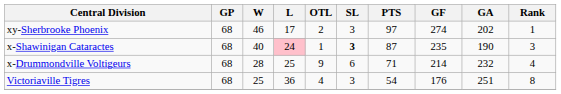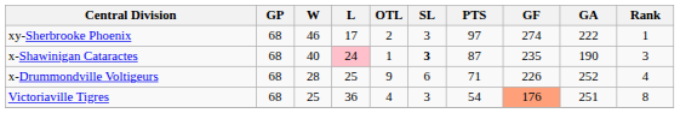xy-Sherbrooke Phoenix | GA: 202 -> 222
x-Drummondville Voltigeurs | GF: 214 -> 226
x-Drummondville Voltigeurs | GA: 232 -> 252
Victoriaville Tigres | GF: no background -> lightsalmon background
